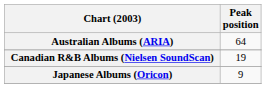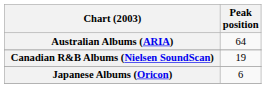Japanese Albums (Oricon) | Peak position: 9 -> 6
